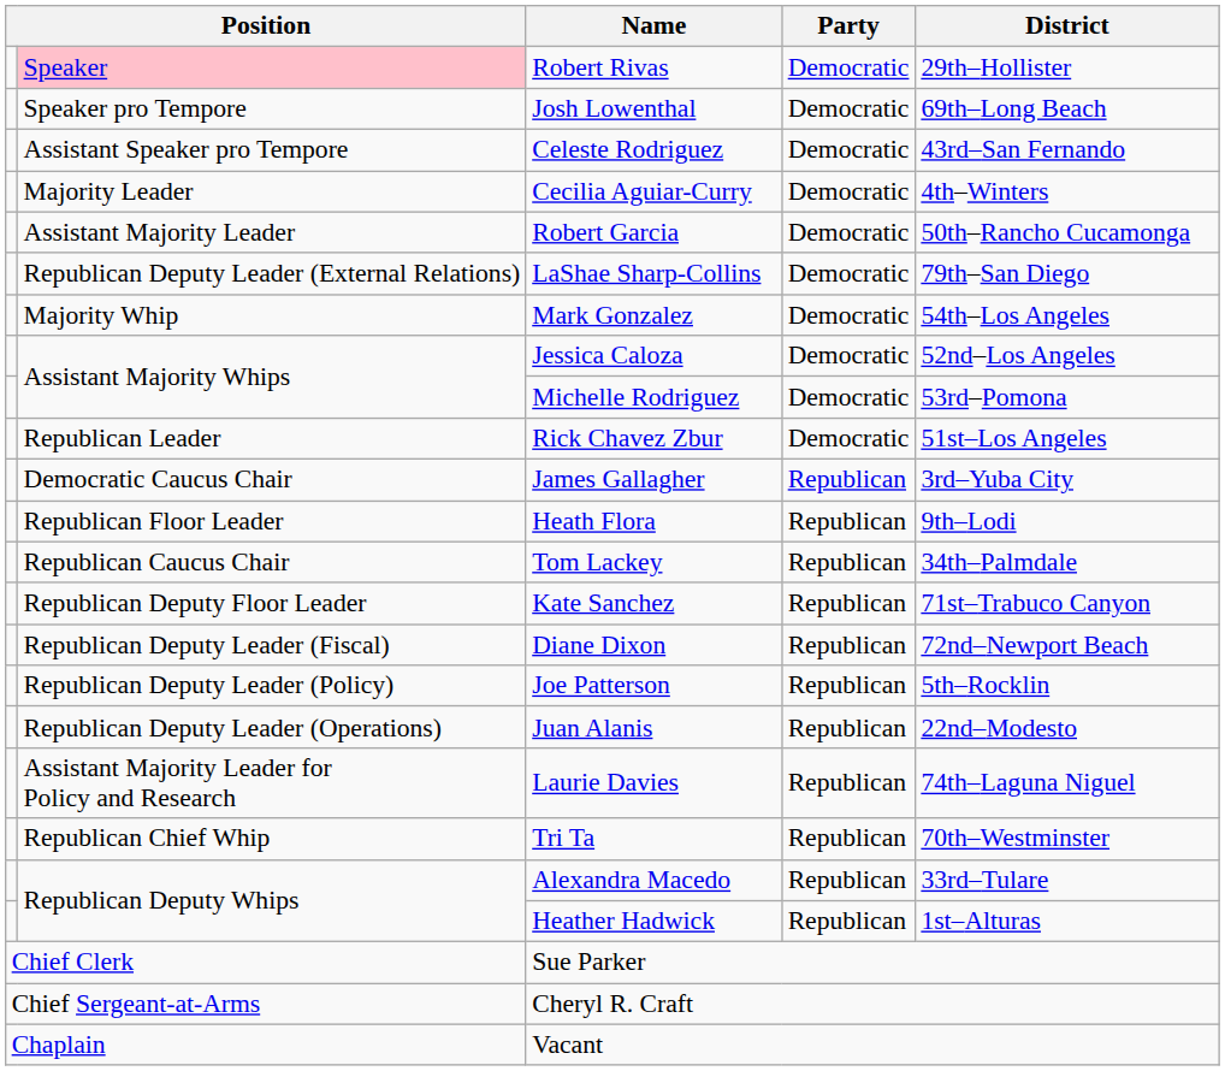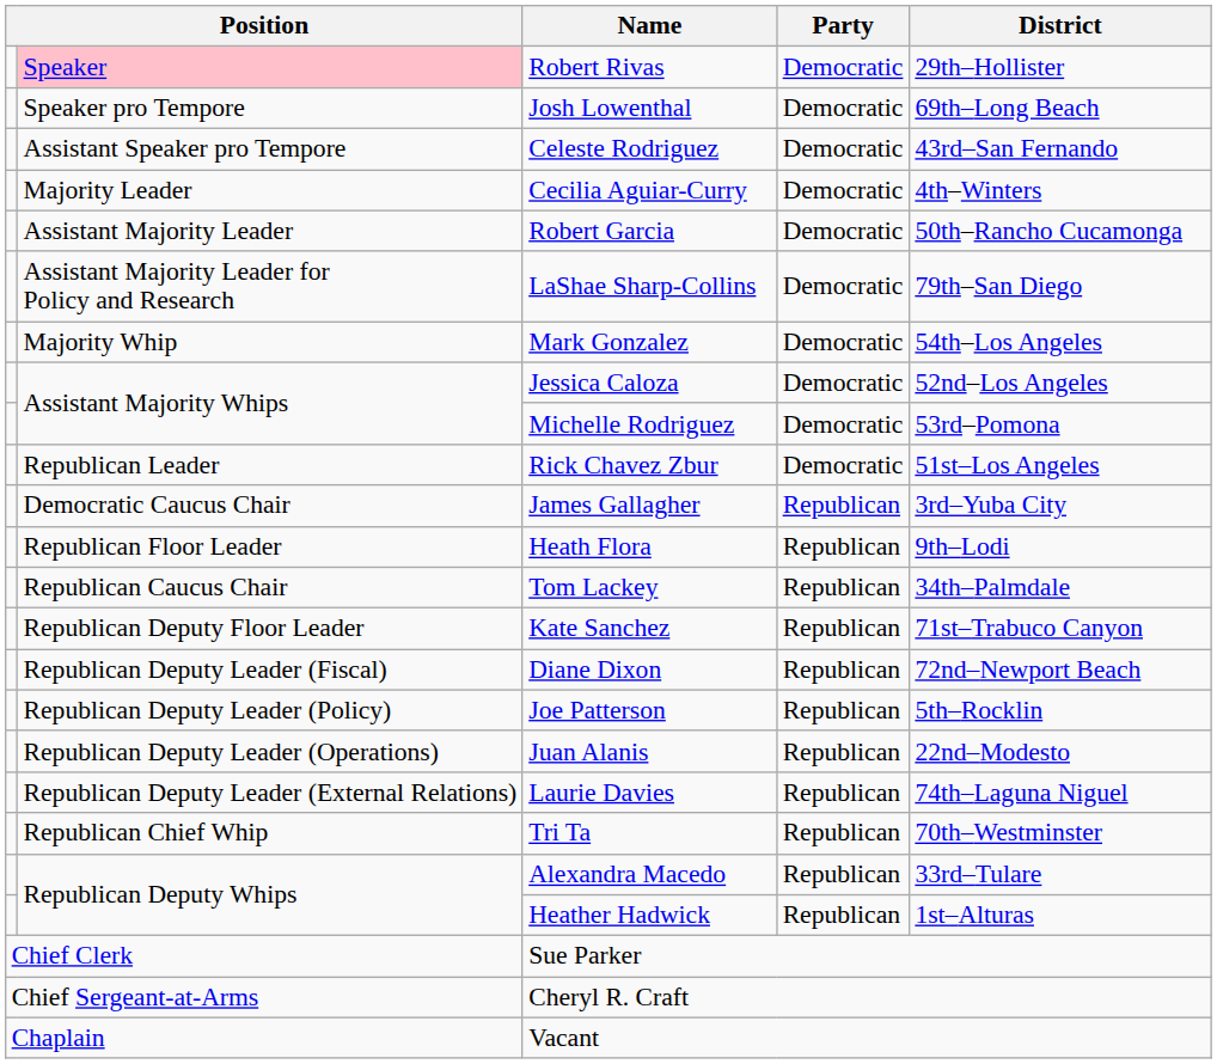LaShae Sharp-Collins | column 2: Republican Deputy Leader (External Relations) -> Assistant Majority Leader for Policy and Research
Laurie Davies | column 2: Assistant Majority Leader for Policy and Research -> Republican Deputy Leader (External Relations)
